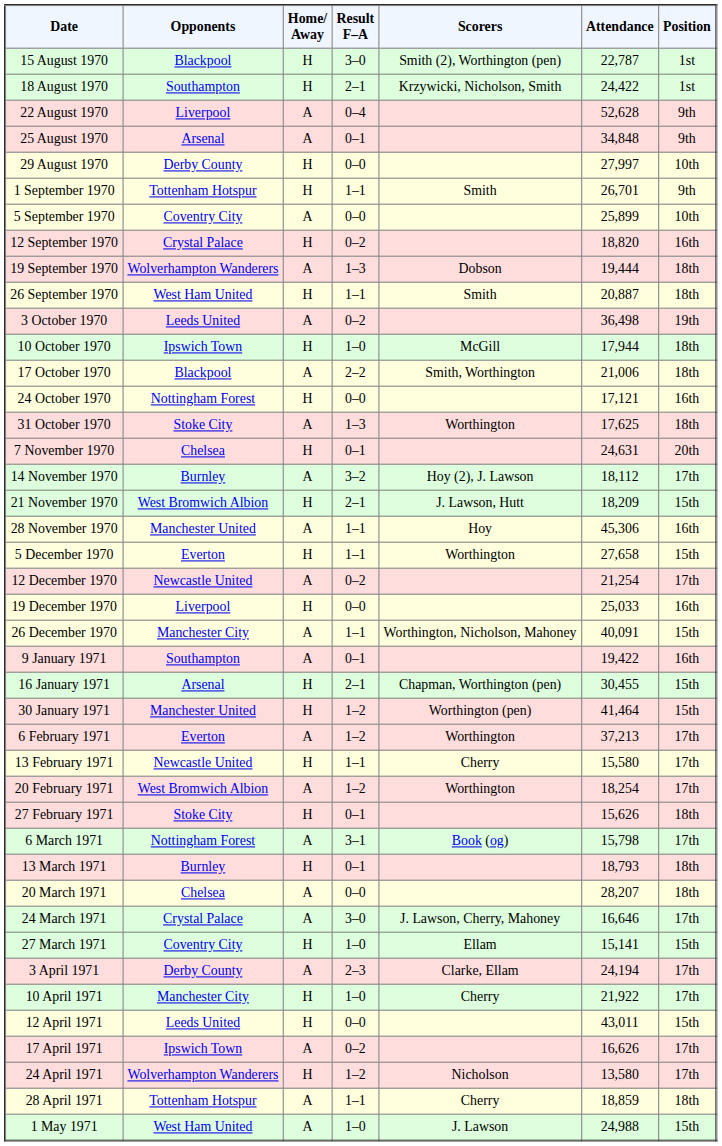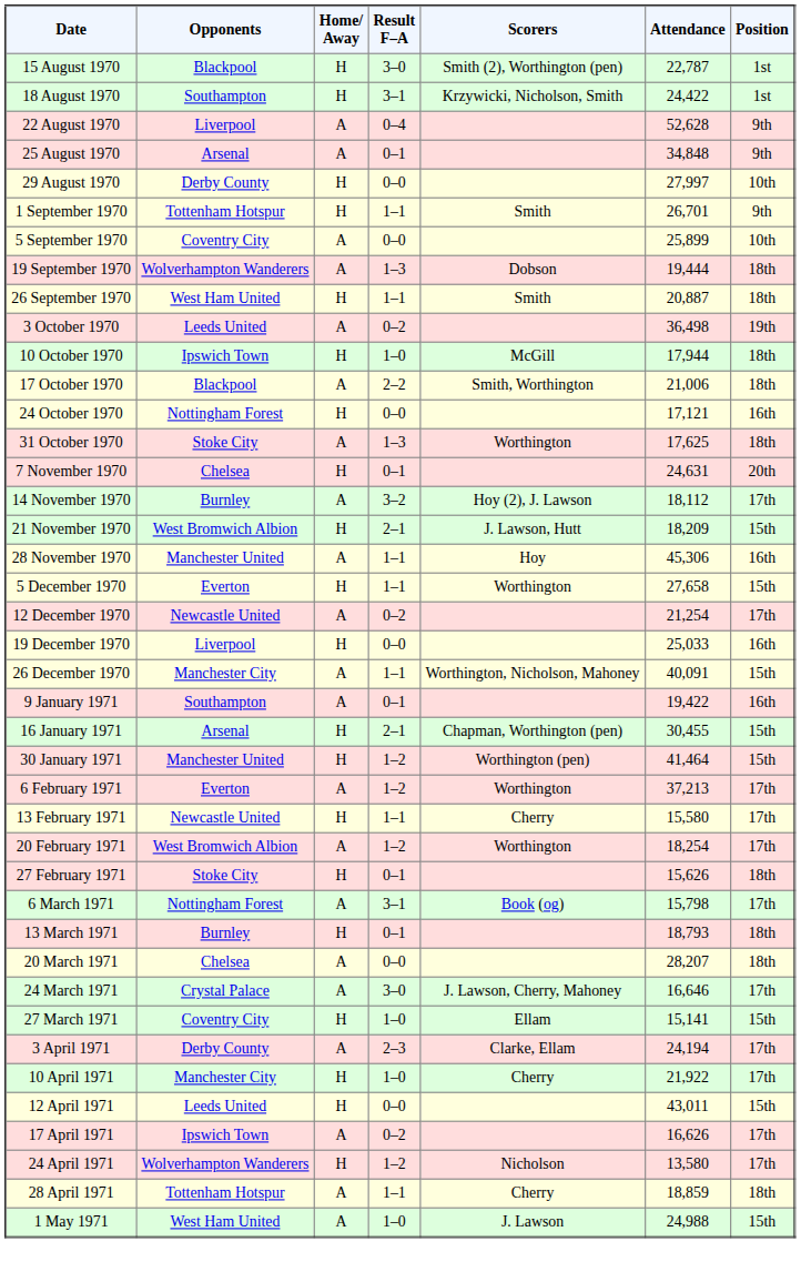18 August 1970 | Result F–A: 2–1 -> 3–1
- row: 12 September 1970 | Crystal Palace | H | 0–2 | 18,820 | 16th
